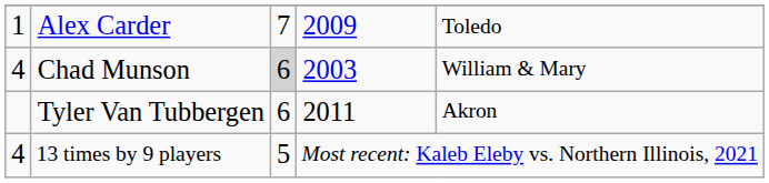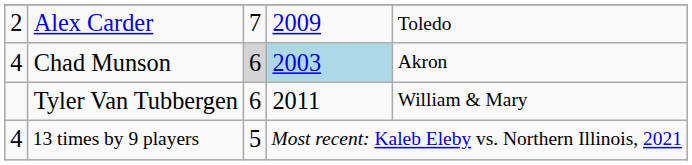Alex Carder | column 1: 1 -> 2
Chad Munson | column 4: no background -> lightblue background
Chad Munson | column 5: William & Mary -> Akron
Tyler Van Tubbergen | column 5: Akron -> William & Mary
